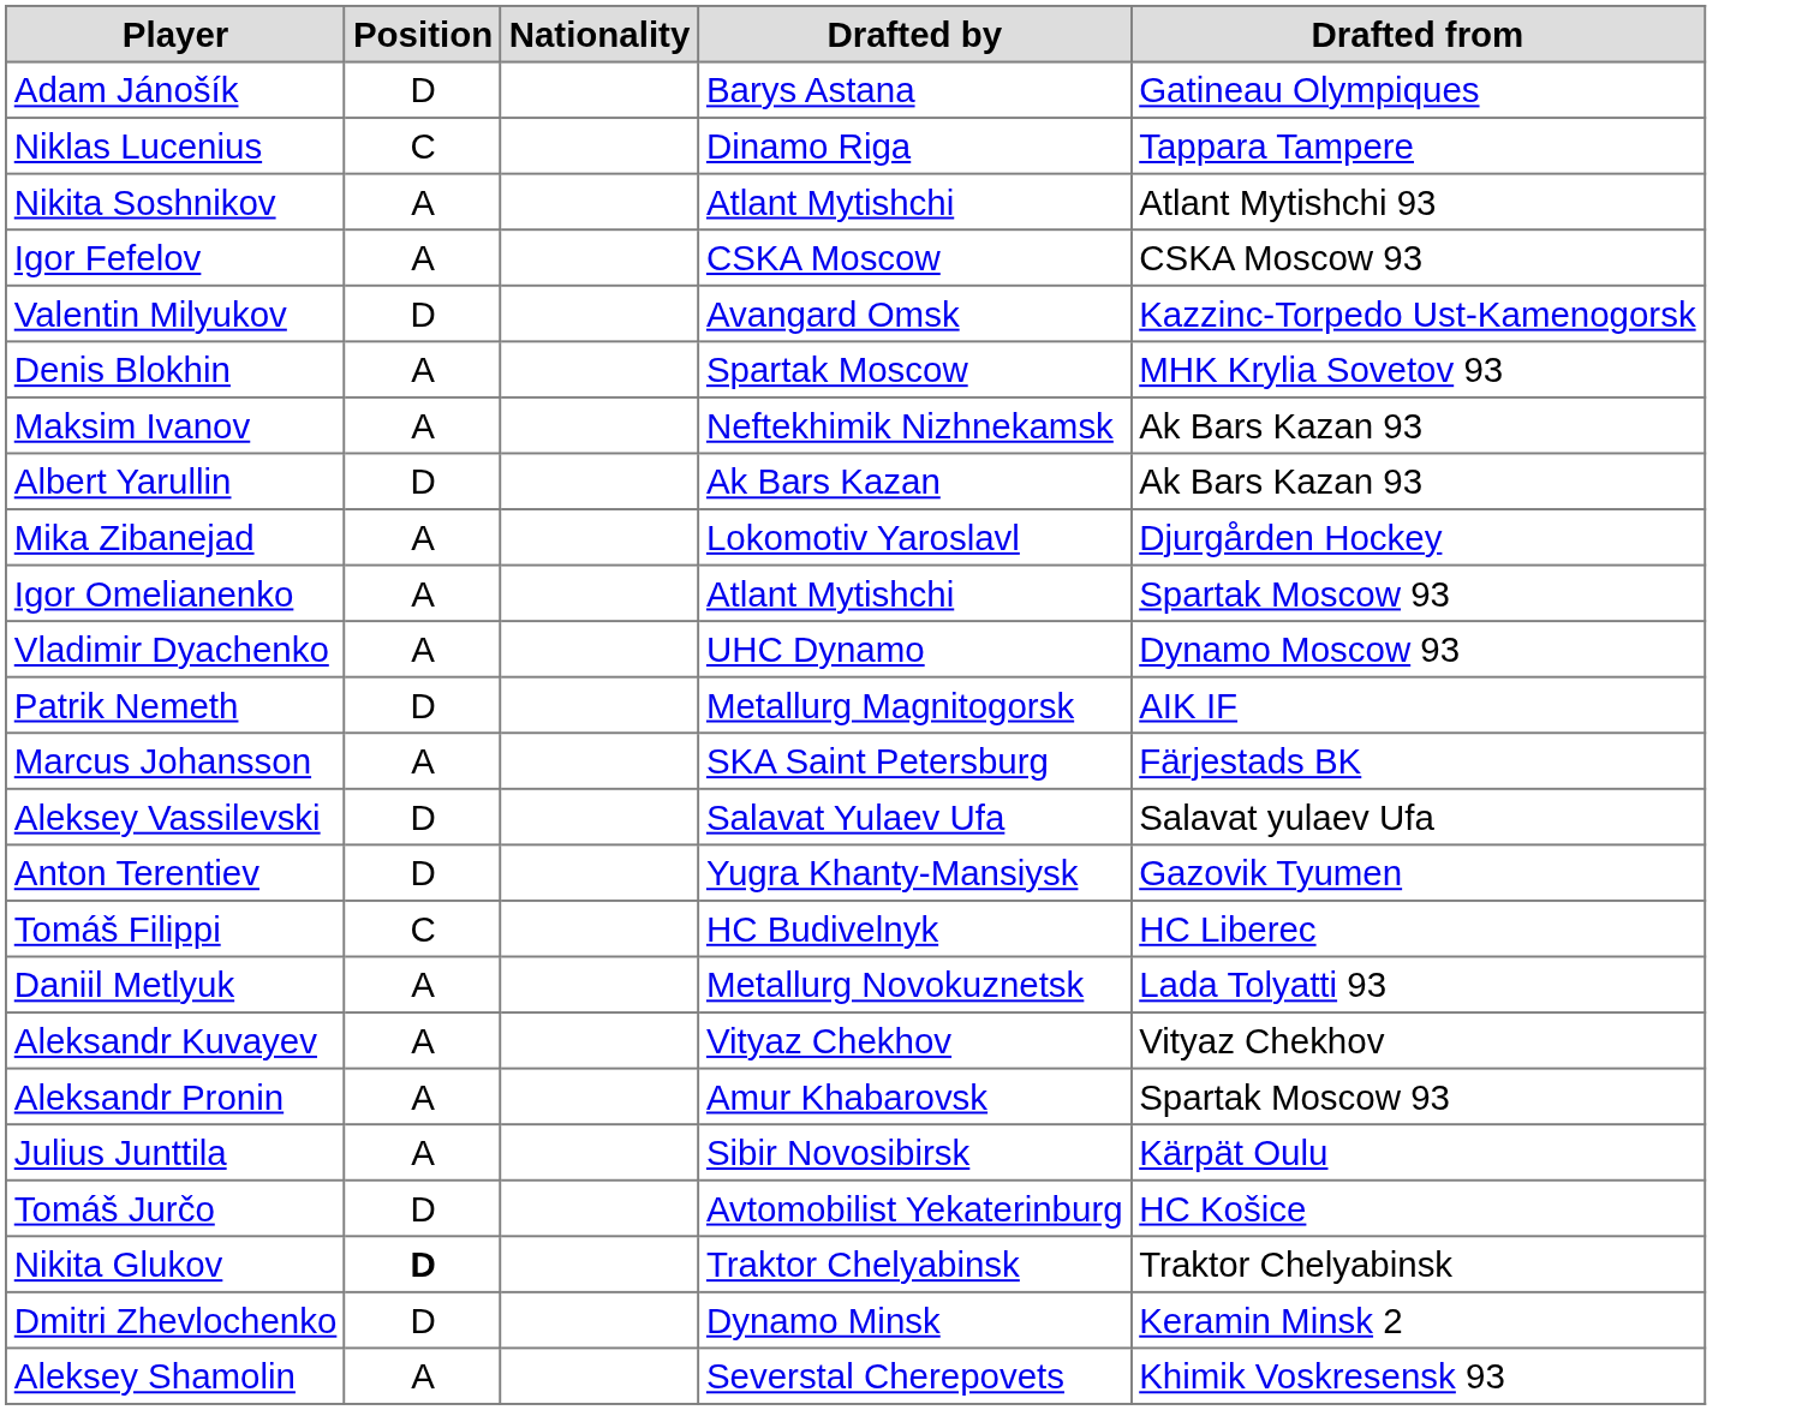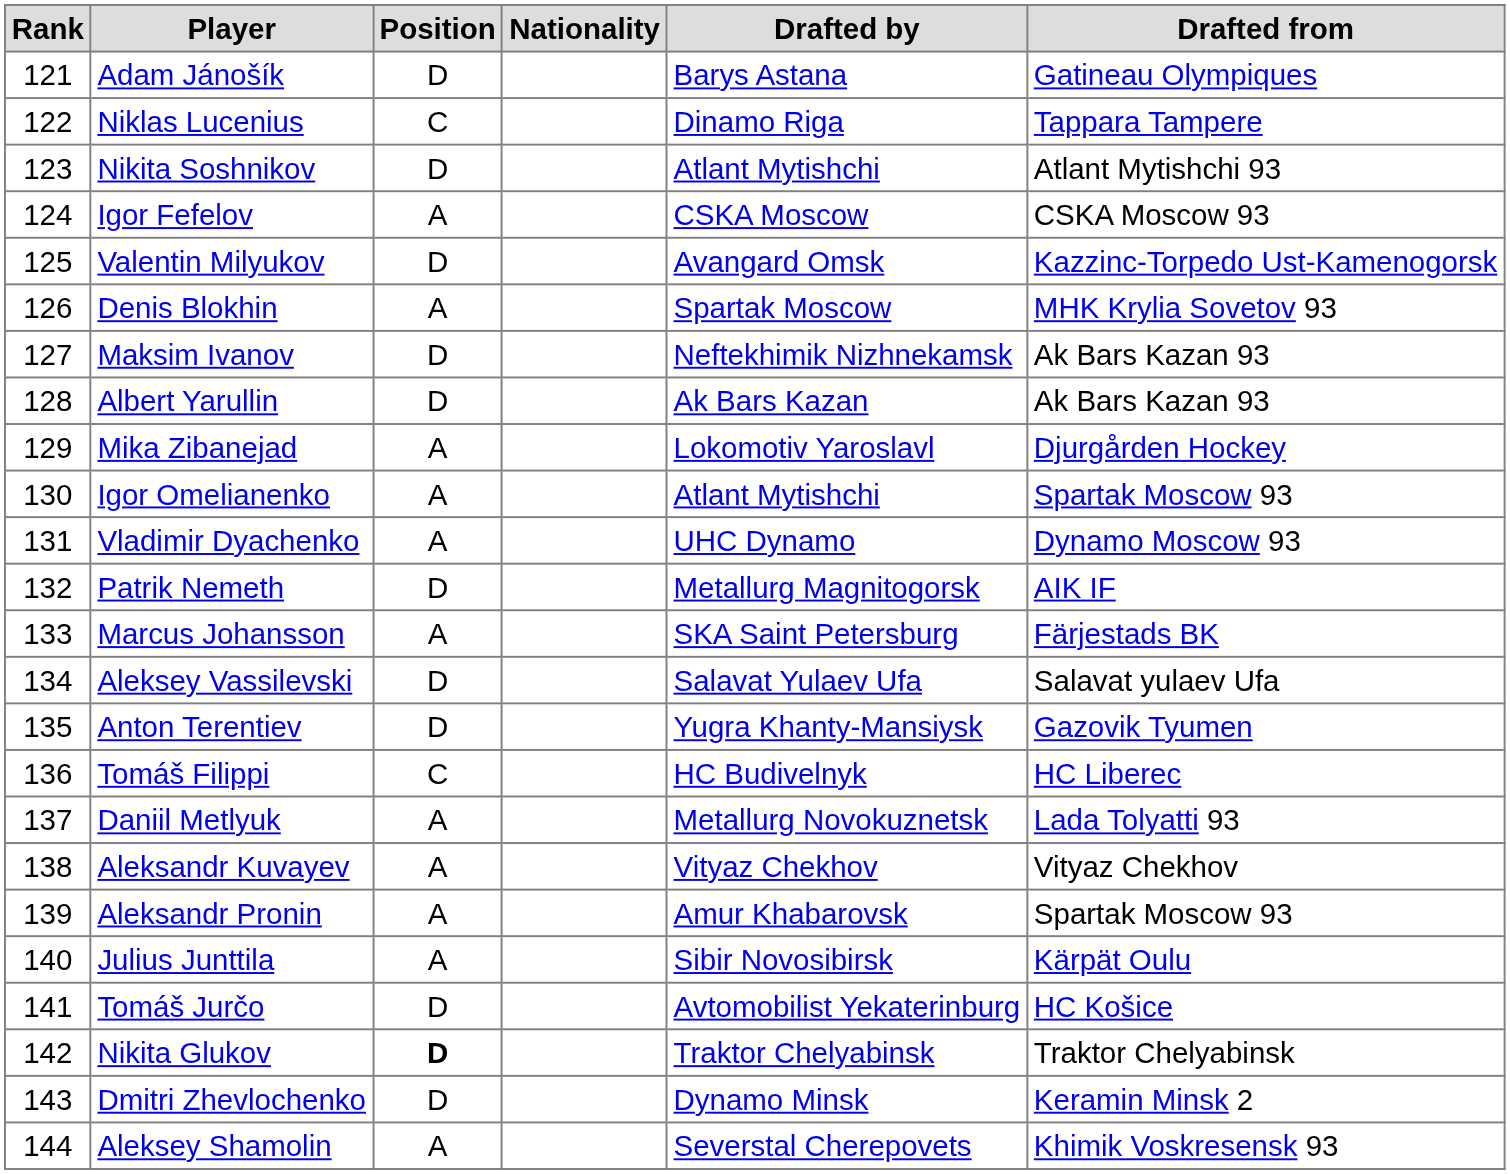+ column: Rank | 121 | 122 | 123 | 124 | 125 | 126 | 127 | 128 | 129 | 130 | 131 | 132 | 133 | 134 | 135 | 136 | 137 | 138 | 139 | 140 | 141 | 142 | 143 | 144
Nikita Soshnikov | Position: A -> D
Maksim Ivanov | Position: A -> D
